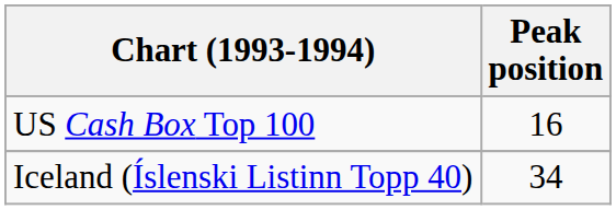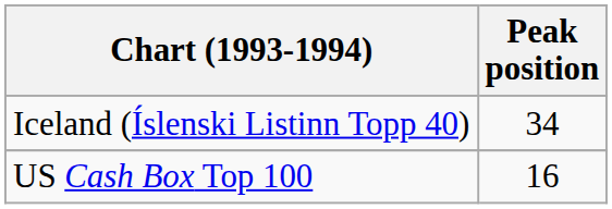rows swapped: Iceland (Íslenski Listinn Topp 40) <-> US Cash Box Top 100
